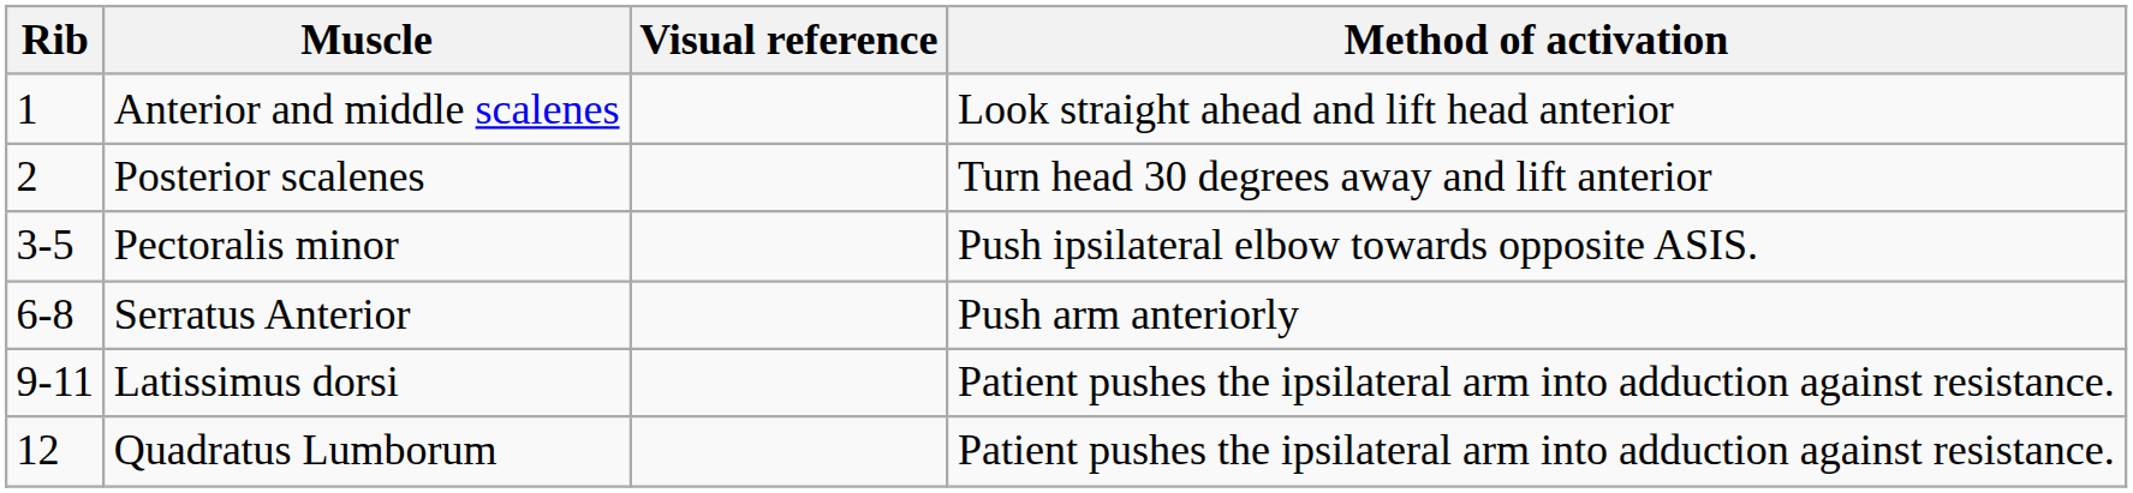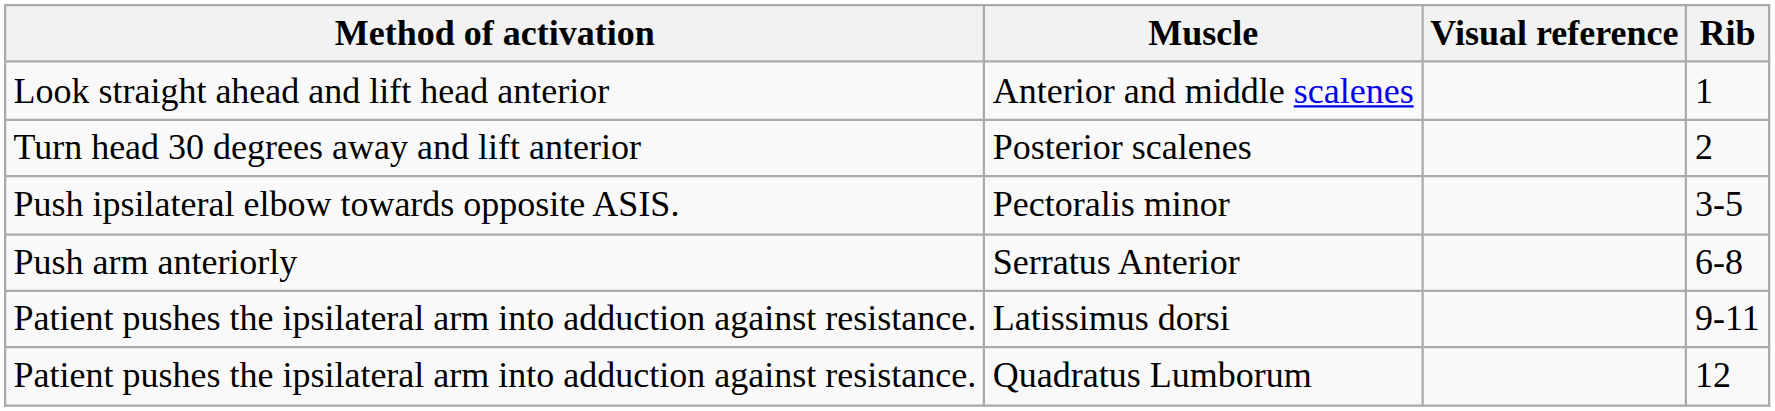columns swapped: Rib <-> Method of activation
